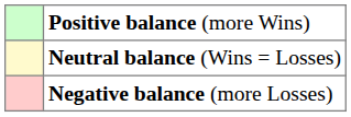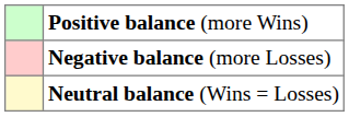rows swapped: Neutral balance (Wins = Losses) <-> Negative balance (more Losses)
